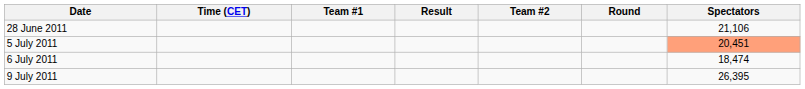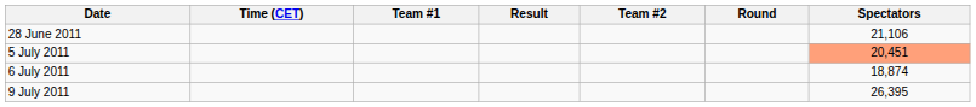6 July 2011 | Spectators: 18,474 -> 18,874
